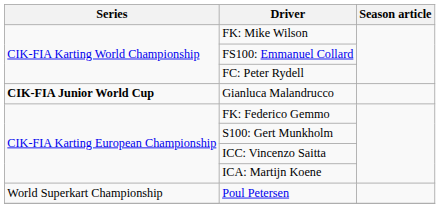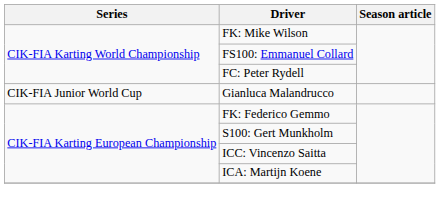Gianluca Malandrucco | Series: bold -> normal
- row: World Superkart Championship | Poul Petersen
